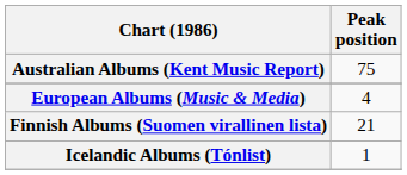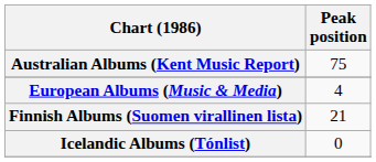Icelandic Albums (Tónlist) | Peak position: 1 -> 0
